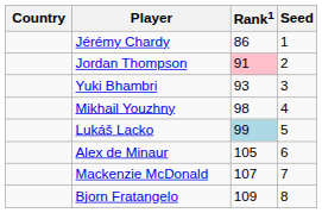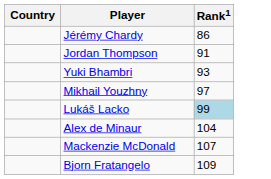- column: Seed | 1 | 2 | 3 | 4 | 5 | 6 | 7 | 8
Jordan Thompson | Rank1: pink background -> no background
Mikhail Youzhny | Rank1: 98 -> 97
Alex de Minaur | Rank1: 105 -> 104
